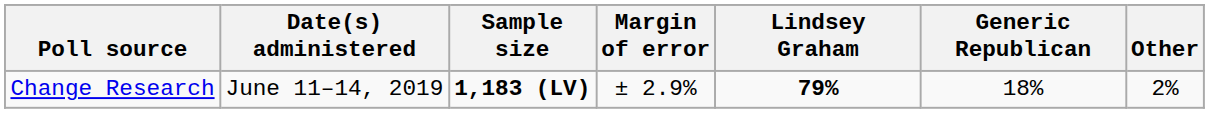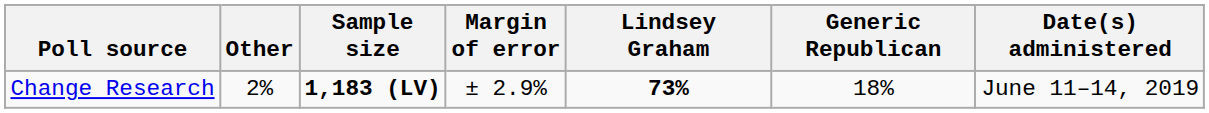columns swapped: Date(s) administered <-> Other
Change Research | Lindsey Graham: 79% -> 73%
